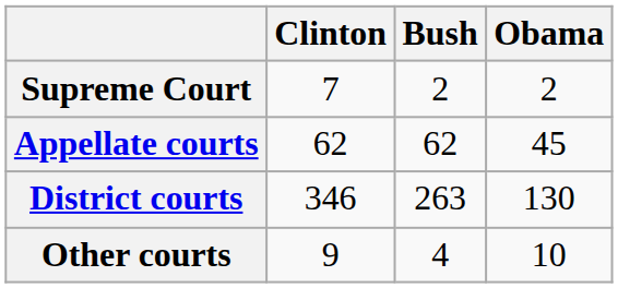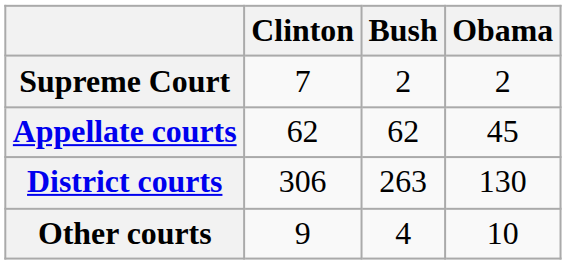District courts | Clinton: 346 -> 306
